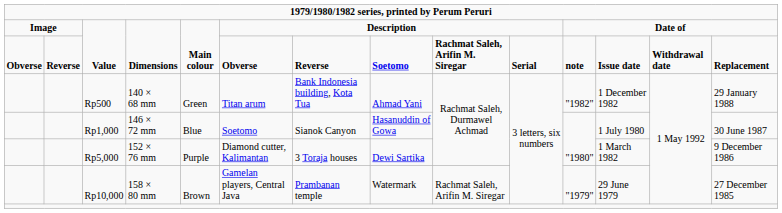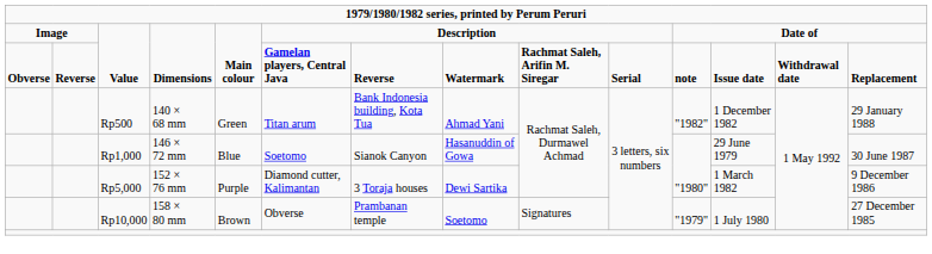Obverse / Value | column 6: Obverse -> Gamelan players, Central Java
Obverse / Value | column 8: Soetomo -> Watermark
Rp1,000 | column 12: 1 July 1980 -> 29 June 1979
Rp10,000 | column 6: Gamelan players, Central Java -> Obverse
Rp10,000 | column 8: Watermark -> Soetomo
Rp10,000 | column 9: Rachmat Saleh, Arifin M. Siregar -> Signatures
Rp10,000 | column 12: 29 June 1979 -> 1 July 1980
